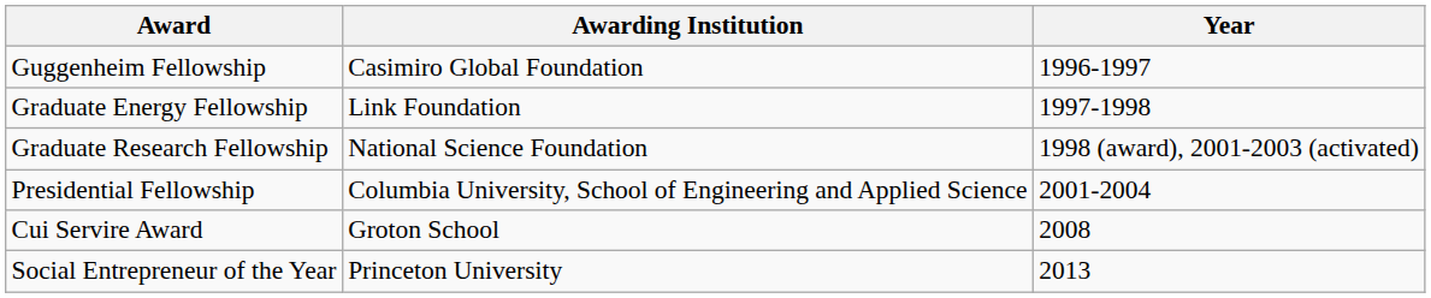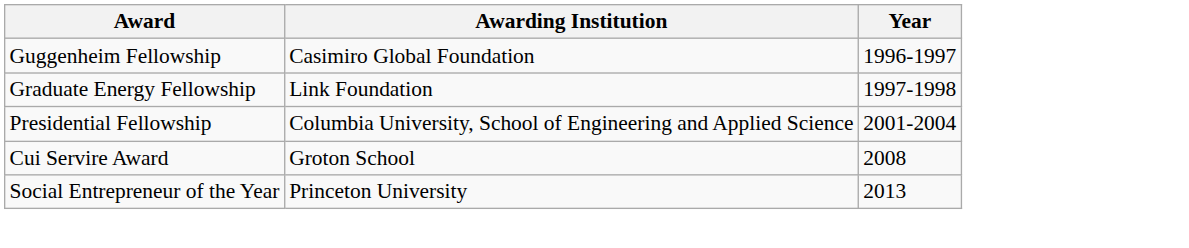- row: Graduate Research Fellowship | National Science Foundation | 1998 (award), 2001-2003 (activated)
